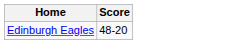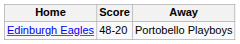+ column: Away | Portobello Playboys
